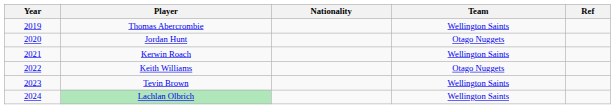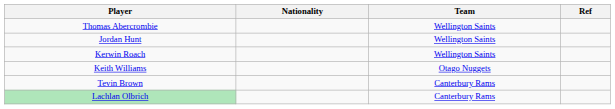- column: Year | 2019 | 2020 | 2021 | 2022 | 2023 | 2024
Jordan Hunt | Team: Otago Nuggets -> Wellington Saints
Tevin Brown | Team: Wellington Saints -> Canterbury Rams
Lachlan Olbrich | Team: Wellington Saints -> Canterbury Rams
